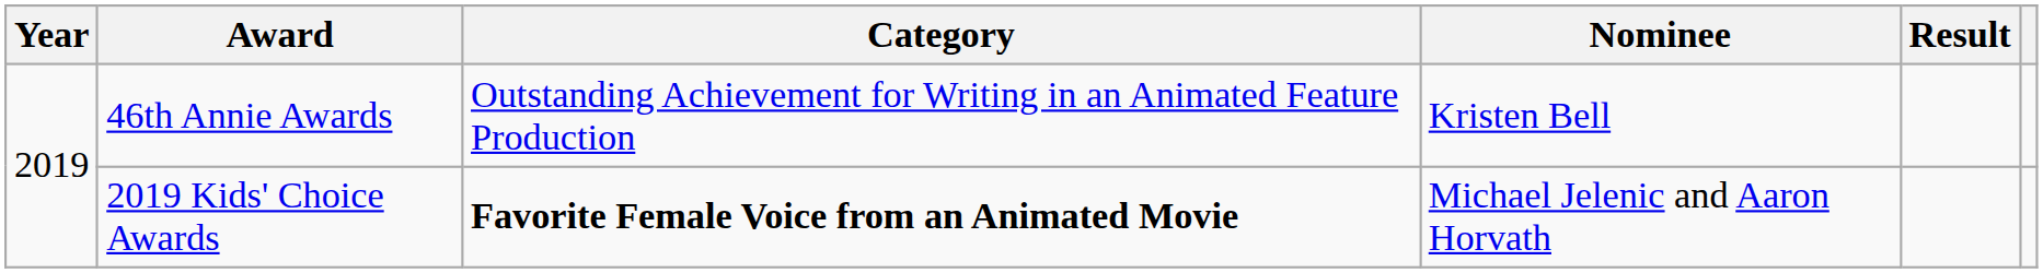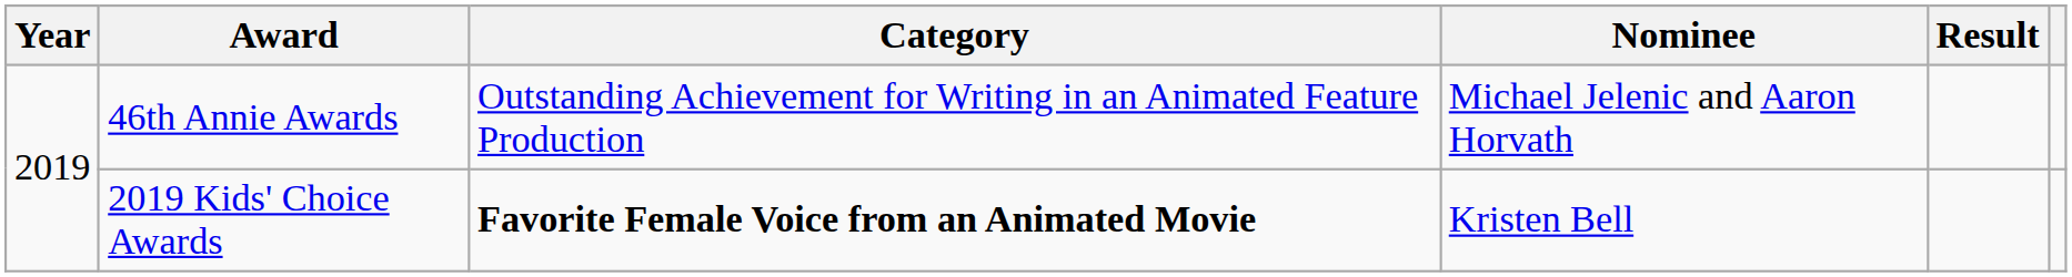46th Annie Awards | Nominee: Kristen Bell -> Michael Jelenic and Aaron Horvath
2019 Kids' Choice Awards | Nominee: Michael Jelenic and Aaron Horvath -> Kristen Bell
